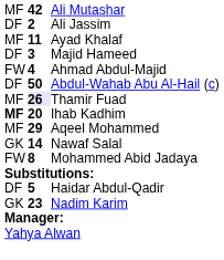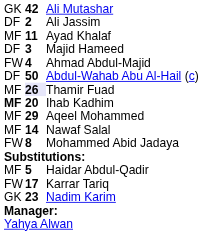Ali Mutashar | column 1: MF -> GK
Nawaf Salal | column 1: GK -> MF
Haidar Abdul-Qadir | column 1: DF -> MF
+ row: FW | 17 | Karrar Tariq
